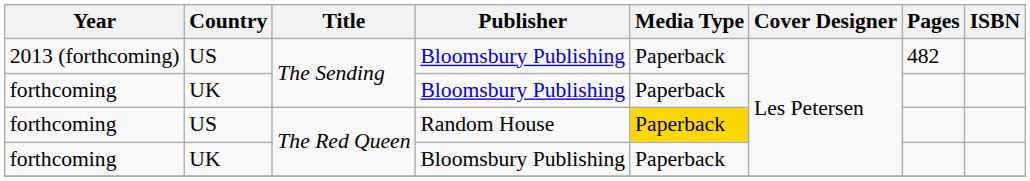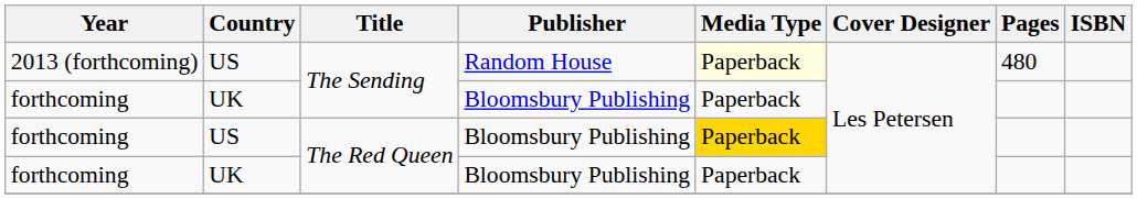2013 (forthcoming) | Publisher: Bloomsbury Publishing -> Random House
2013 (forthcoming) | Media Type: no background -> lightyellow background
2013 (forthcoming) | Pages: 482 -> 480
forthcoming / US | Publisher: Random House -> Bloomsbury Publishing
